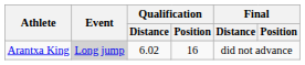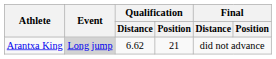Arantxa King | Qualification / Distance: 6.02 -> 6.62
Arantxa King | Qualification / Position: 16 -> 21
